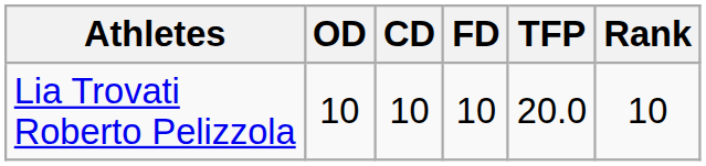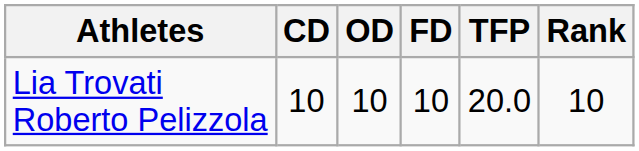columns swapped: CD <-> OD
